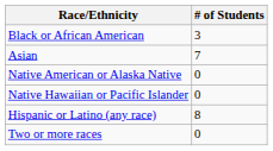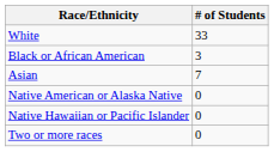+ row: White | 33
- row: Hispanic or Latino (any race) | 8
